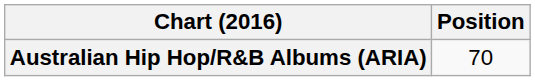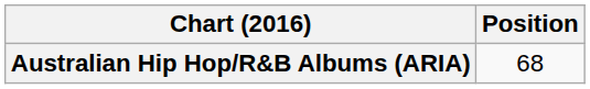Australian Hip Hop/R&B Albums (ARIA) | Position: 70 -> 68
